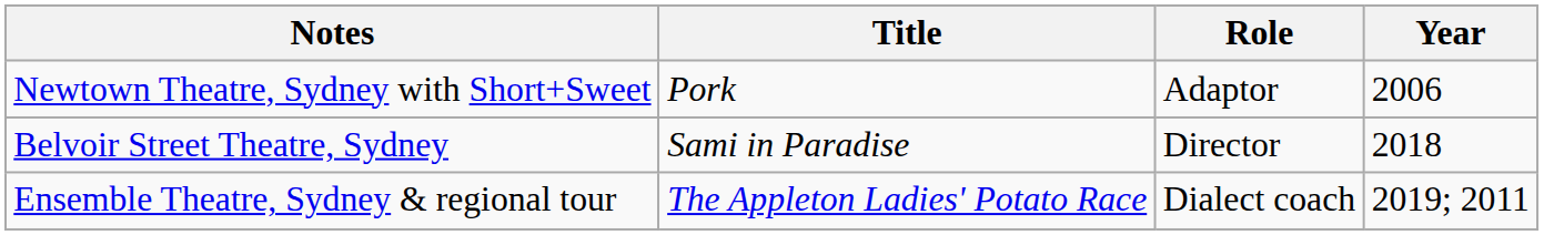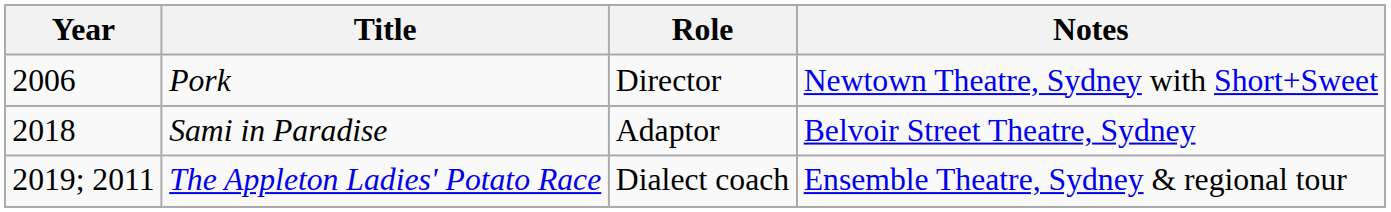columns swapped: Year <-> Notes
Pork | Role: Adaptor -> Director
Sami in Paradise | Role: Director -> Adaptor
